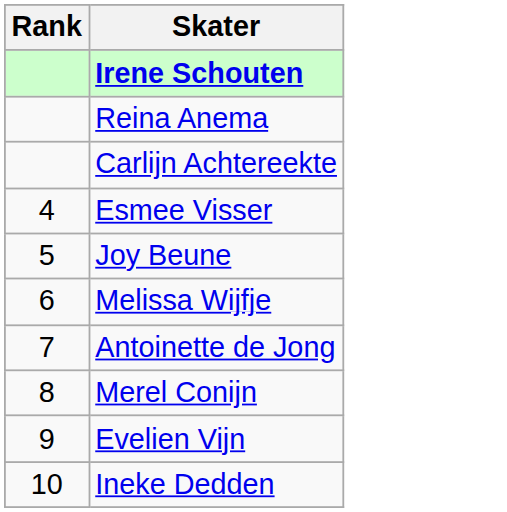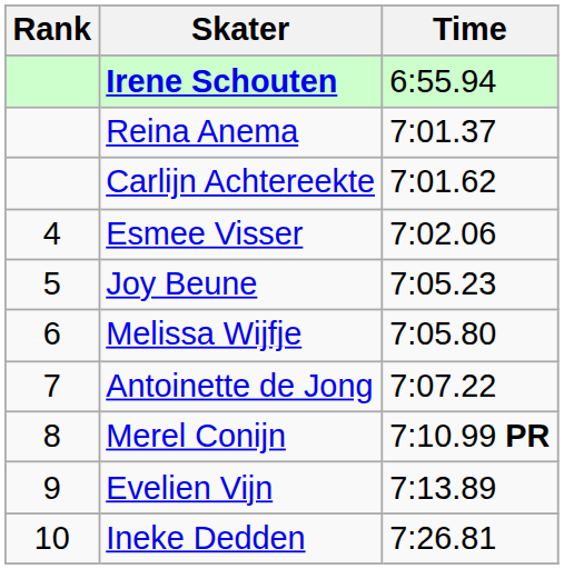+ column: Time | 6:55.94 | 7:01.37 | 7:01.62 | 7:02.06 | 7:05.23 | 7:05.80 | 7:07.22 | 7:10.99 PR | 7:13.89 | 7:26.81
